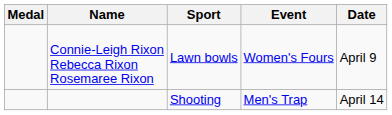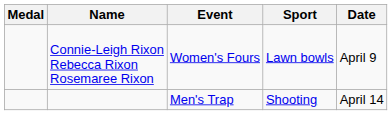columns swapped: Sport <-> Event
